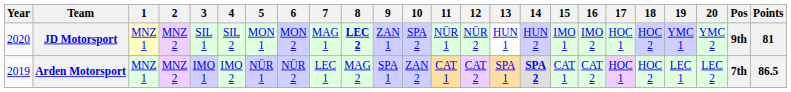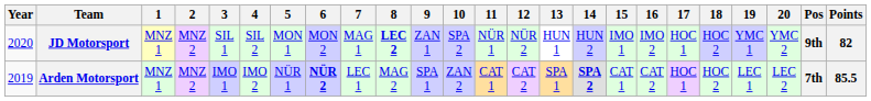JD Motorsport | Points: 81 -> 82
Arden Motorsport | 6: normal -> bold
Arden Motorsport | Points: 86.5 -> 85.5
